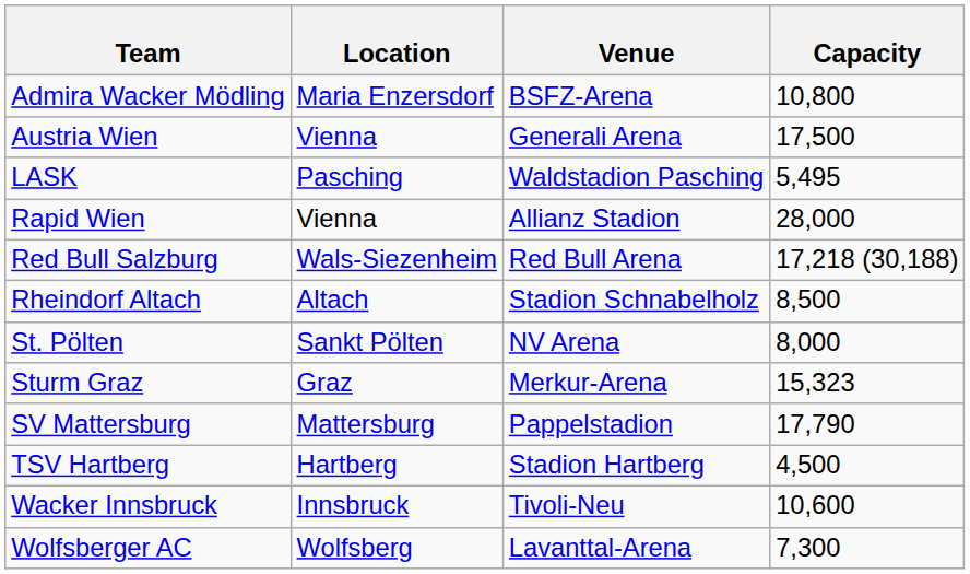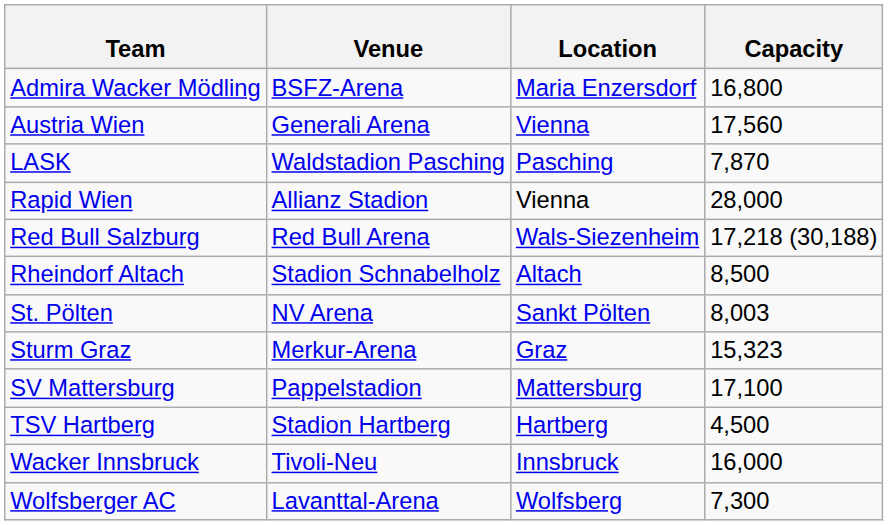columns swapped: Location <-> Venue
Admira Wacker Mödling | Capacity: 10,800 -> 16,800
Austria Wien | Capacity: 17,500 -> 17,560
LASK | Capacity: 5,495 -> 7,870
St. Pölten | Capacity: 8,000 -> 8,003
SV Mattersburg | Capacity: 17,790 -> 17,100
Wacker Innsbruck | Capacity: 10,600 -> 16,000
